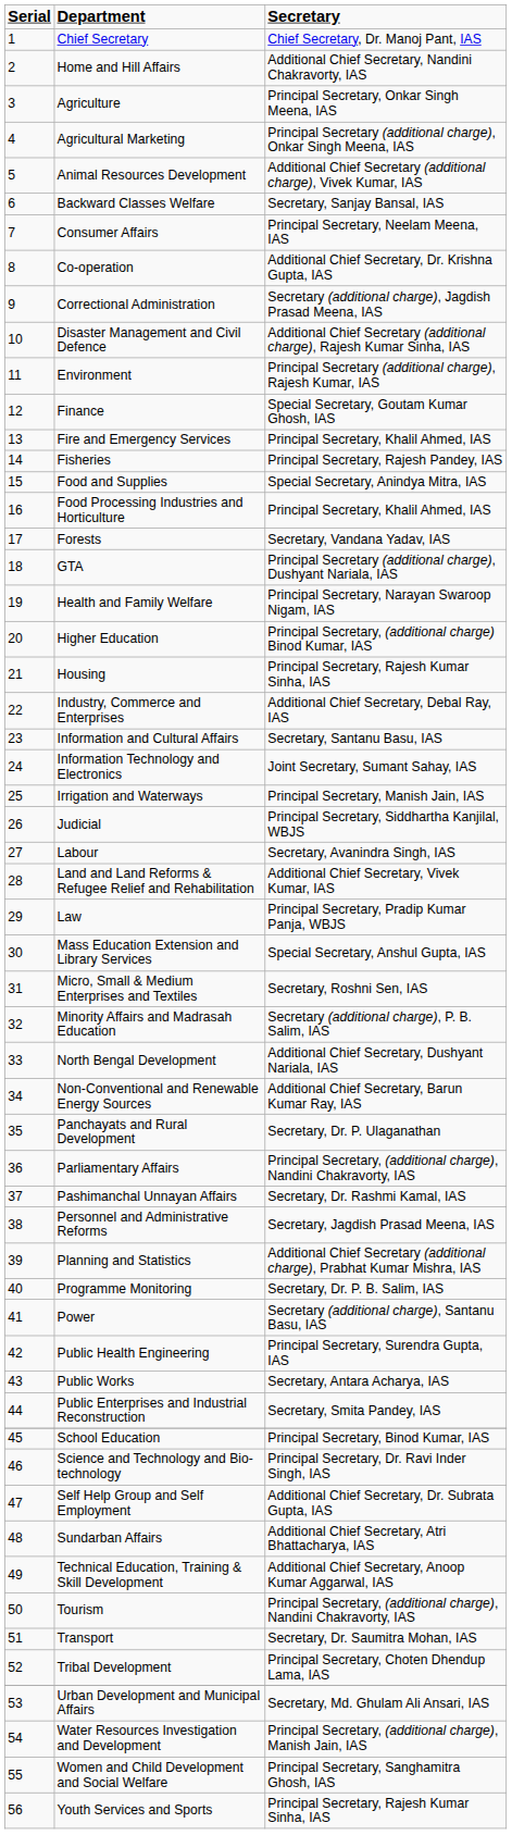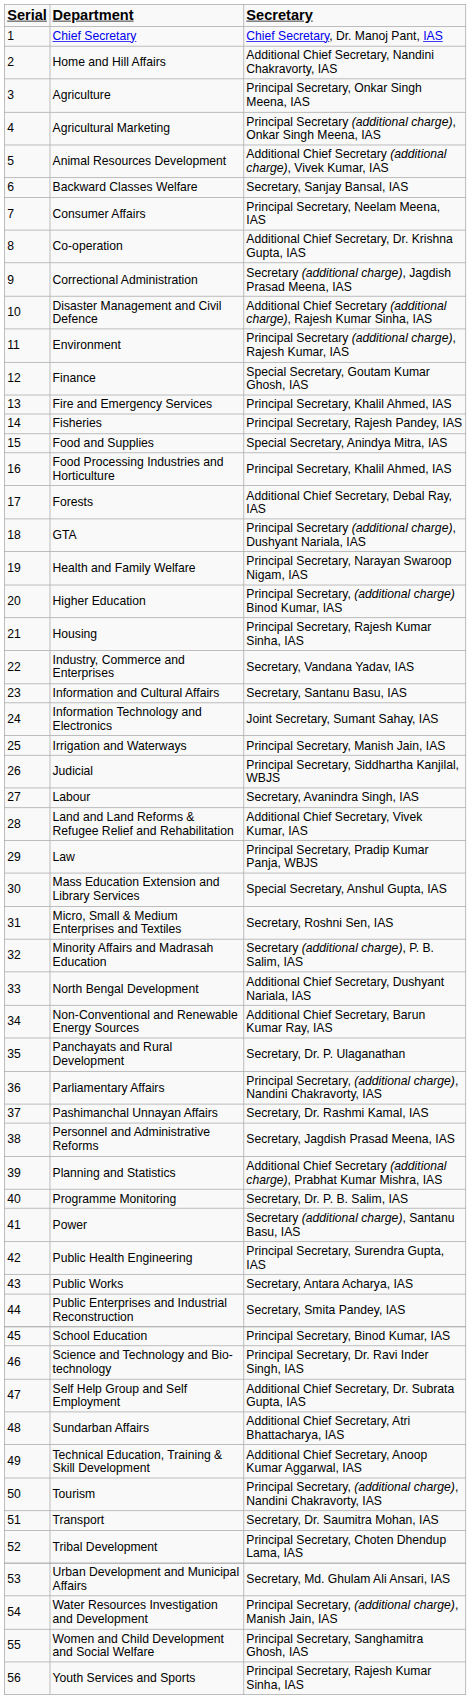Forests | Secretary: Secretary, Vandana Yadav, IAS -> Additional Chief Secretary, Debal Ray, IAS
Industry, Commerce and Enterprises | Secretary: Additional Chief Secretary, Debal Ray, IAS -> Secretary, Vandana Yadav, IAS
